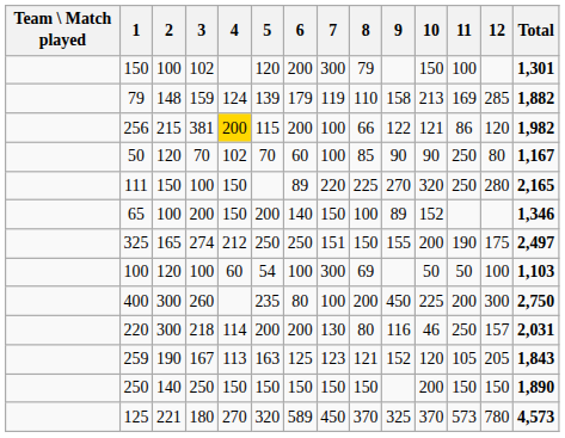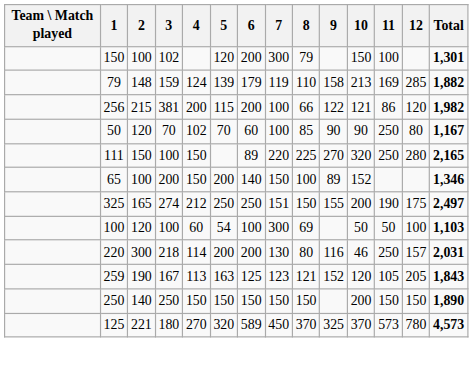256 | 4: gold background -> no background
- row: 400 | 300 | 260 | 235 | 80 | 100 | 200 | 450 | 225 | 200 | 300 | 2,750
